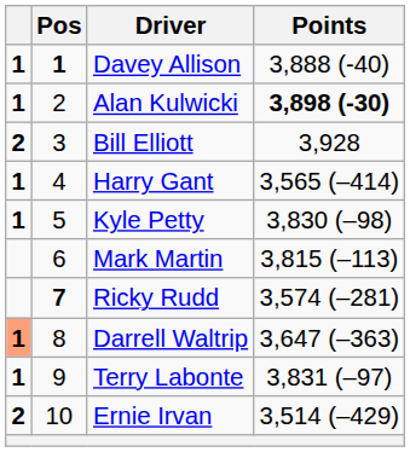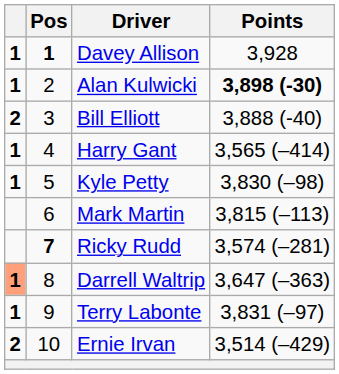Davey Allison | Points: 3,888 (-40) -> 3,928
Bill Elliott | Points: 3,928 -> 3,888 (-40)
